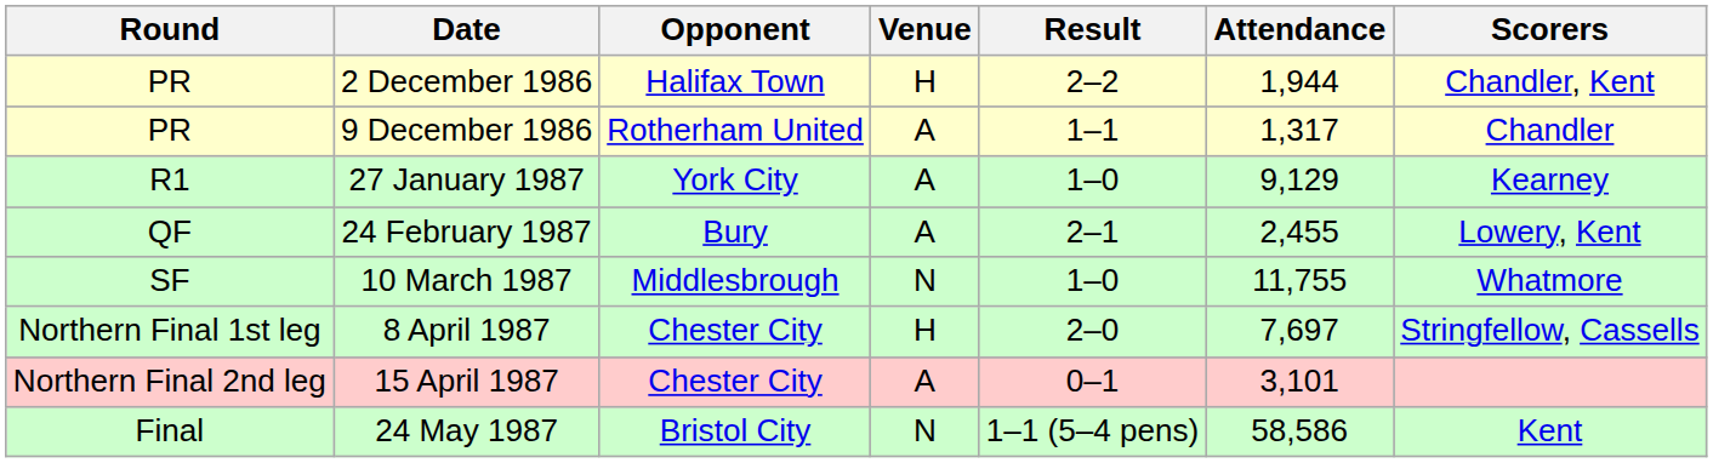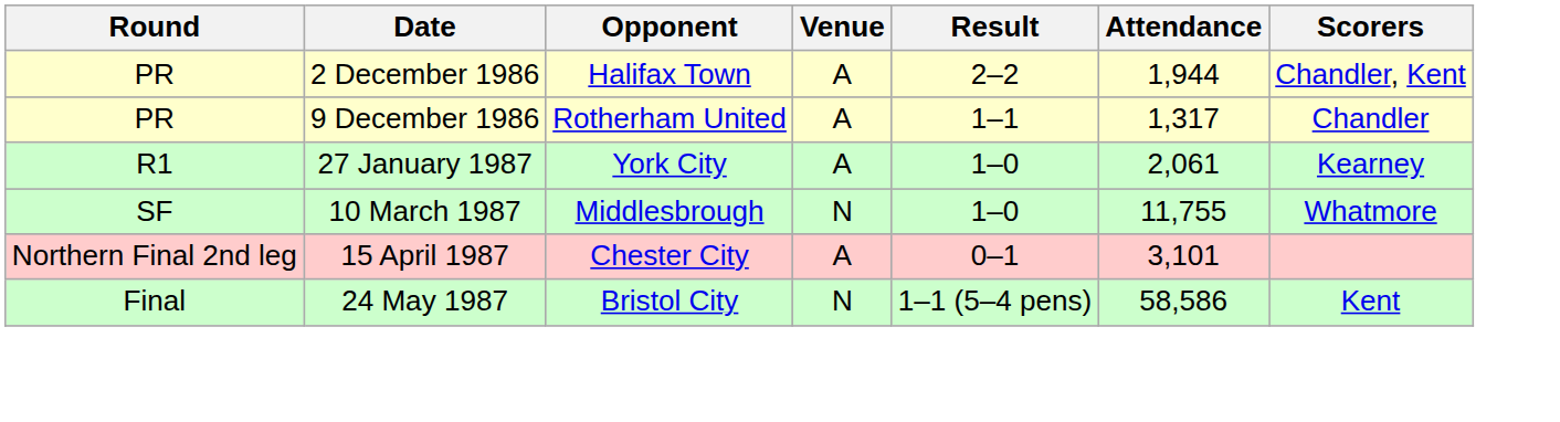2 December 1986 | Venue: H -> A
27 January 1987 | Attendance: 9,129 -> 2,061
- row: QF | 24 February 1987 | Bury | A | 2–1 | 2,455 | Lowery, Kent
- row: Northern Final 1st leg | 8 April 1987 | Chester City | H | 2–0 | 7,697 | Stringfellow, Cassells
